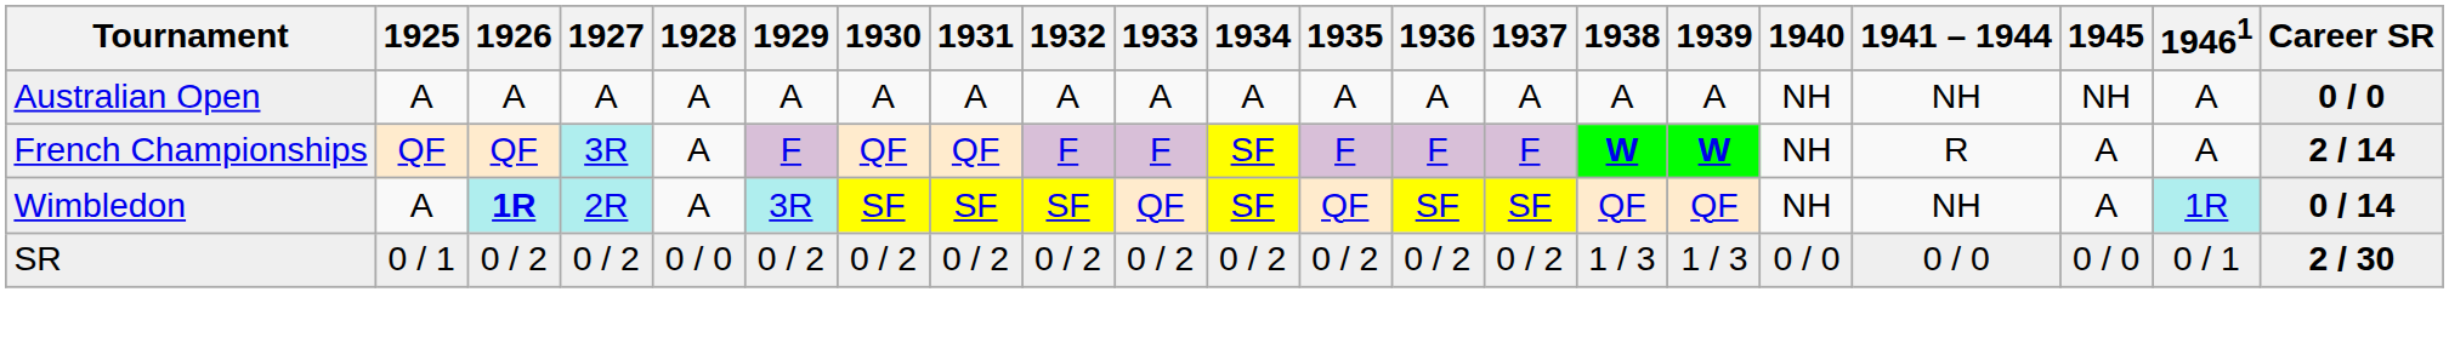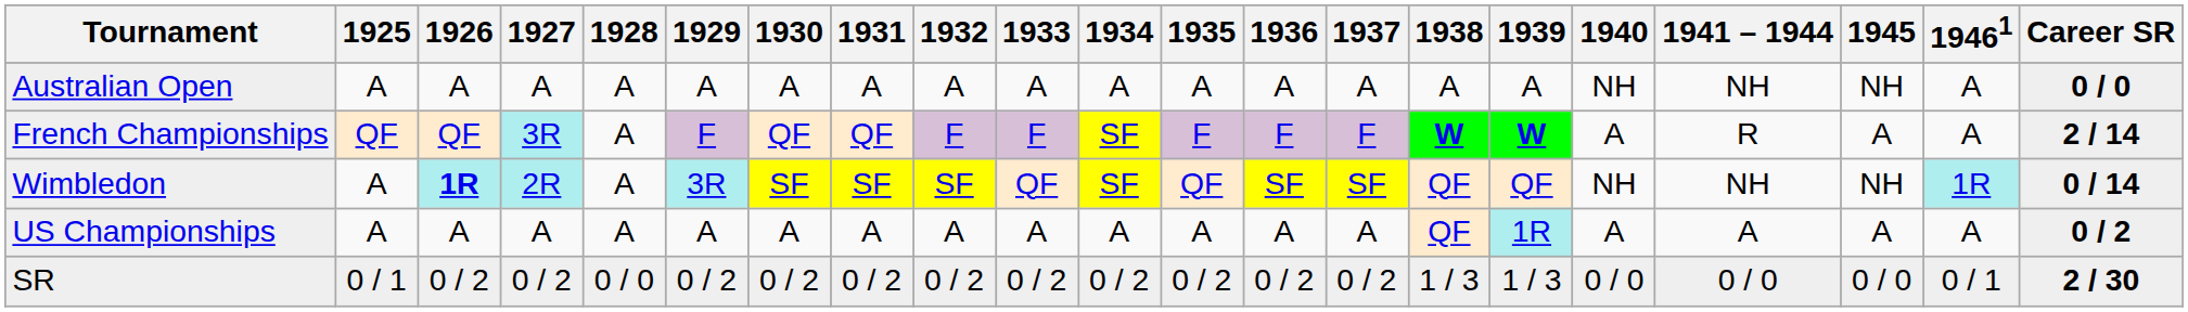French Championships | 1940: NH -> A
Wimbledon | 1945: A -> NH
+ row: US Championships | A | A | A | A | A | A | A | A | A | A | A | A | A | QF | 1R | A | A | A | A | 0 / 2
